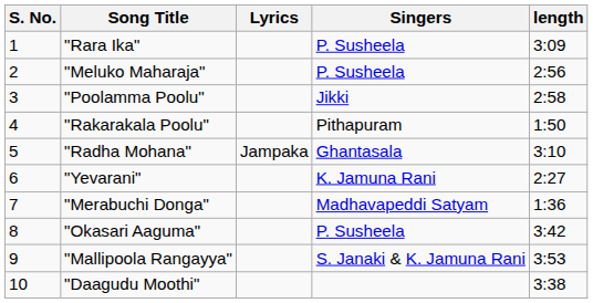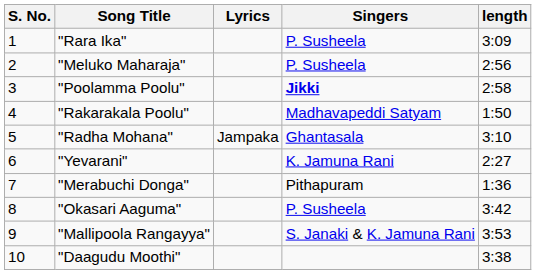"Poolamma Poolu" | Singers: normal -> bold
"Rakarakala Poolu" | Singers: Pithapuram -> Madhavapeddi Satyam
"Merabuchi Donga" | Singers: Madhavapeddi Satyam -> Pithapuram
